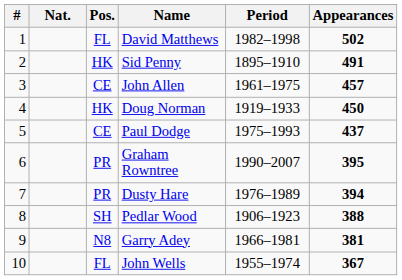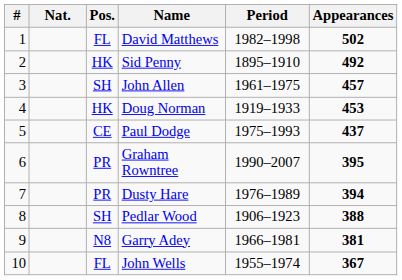Sid Penny | Appearances: 491 -> 492
John Allen | Pos.: CE -> SH
Doug Norman | Appearances: 450 -> 453
